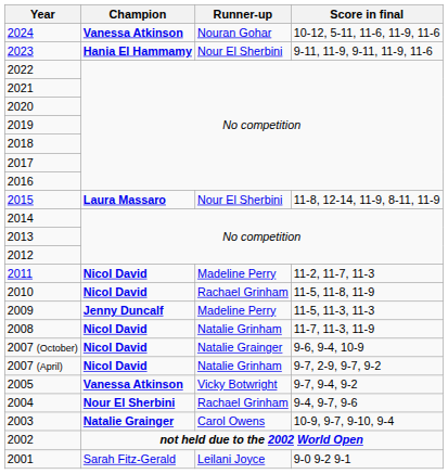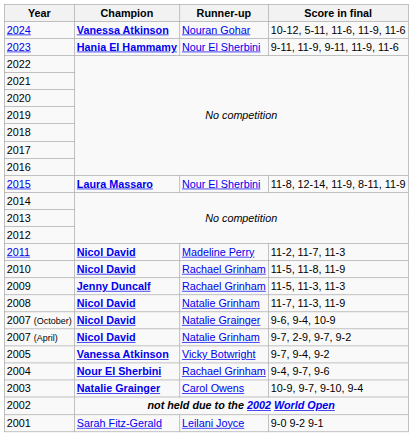2009 | Runner-up: Madeline Perry -> Rachael Grinham
